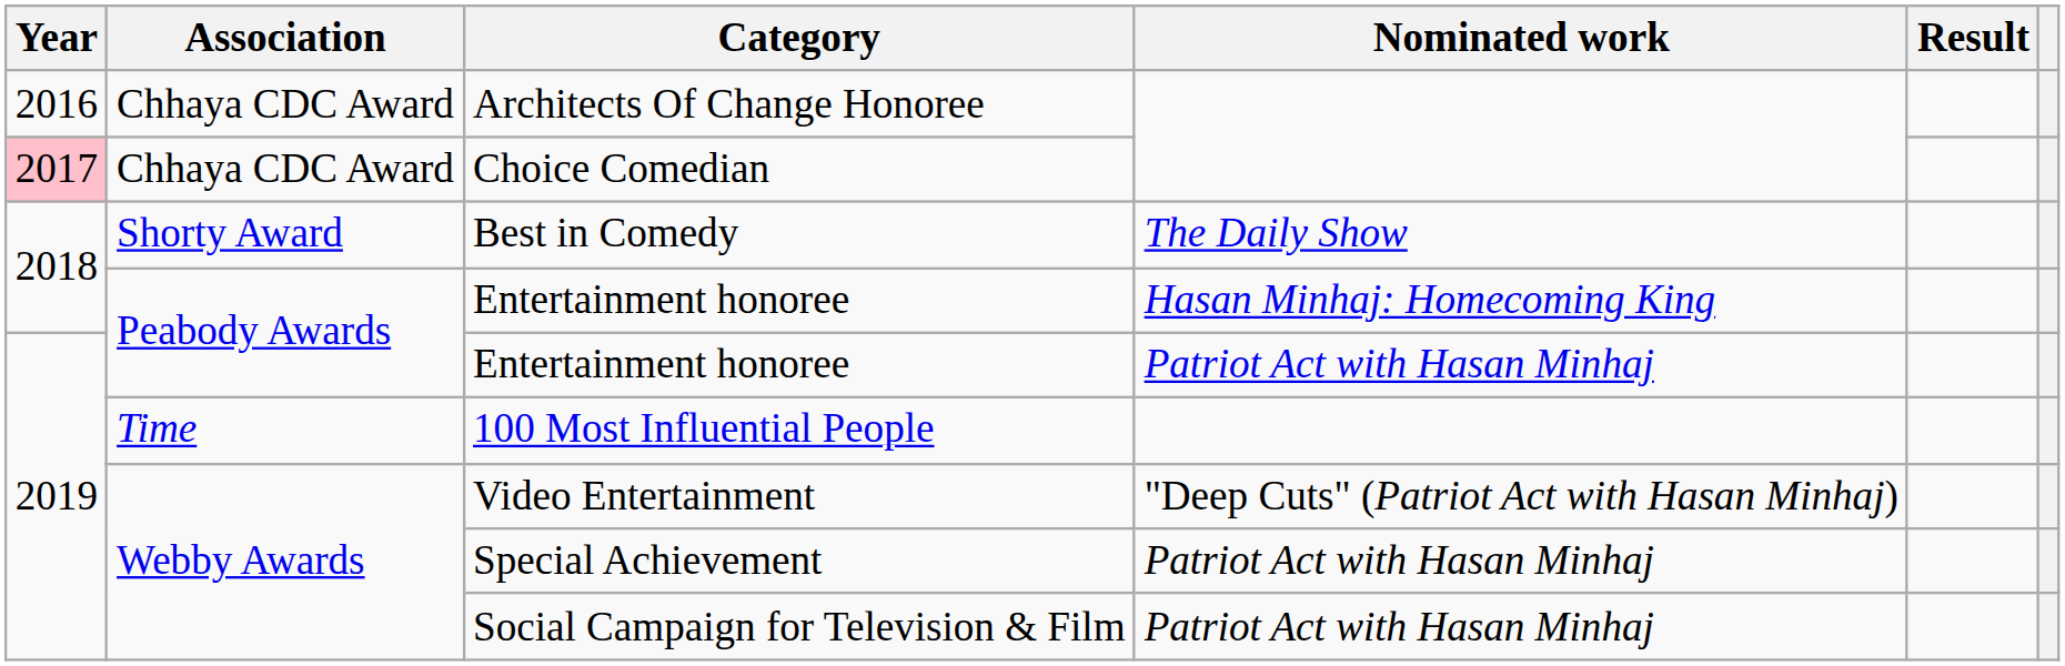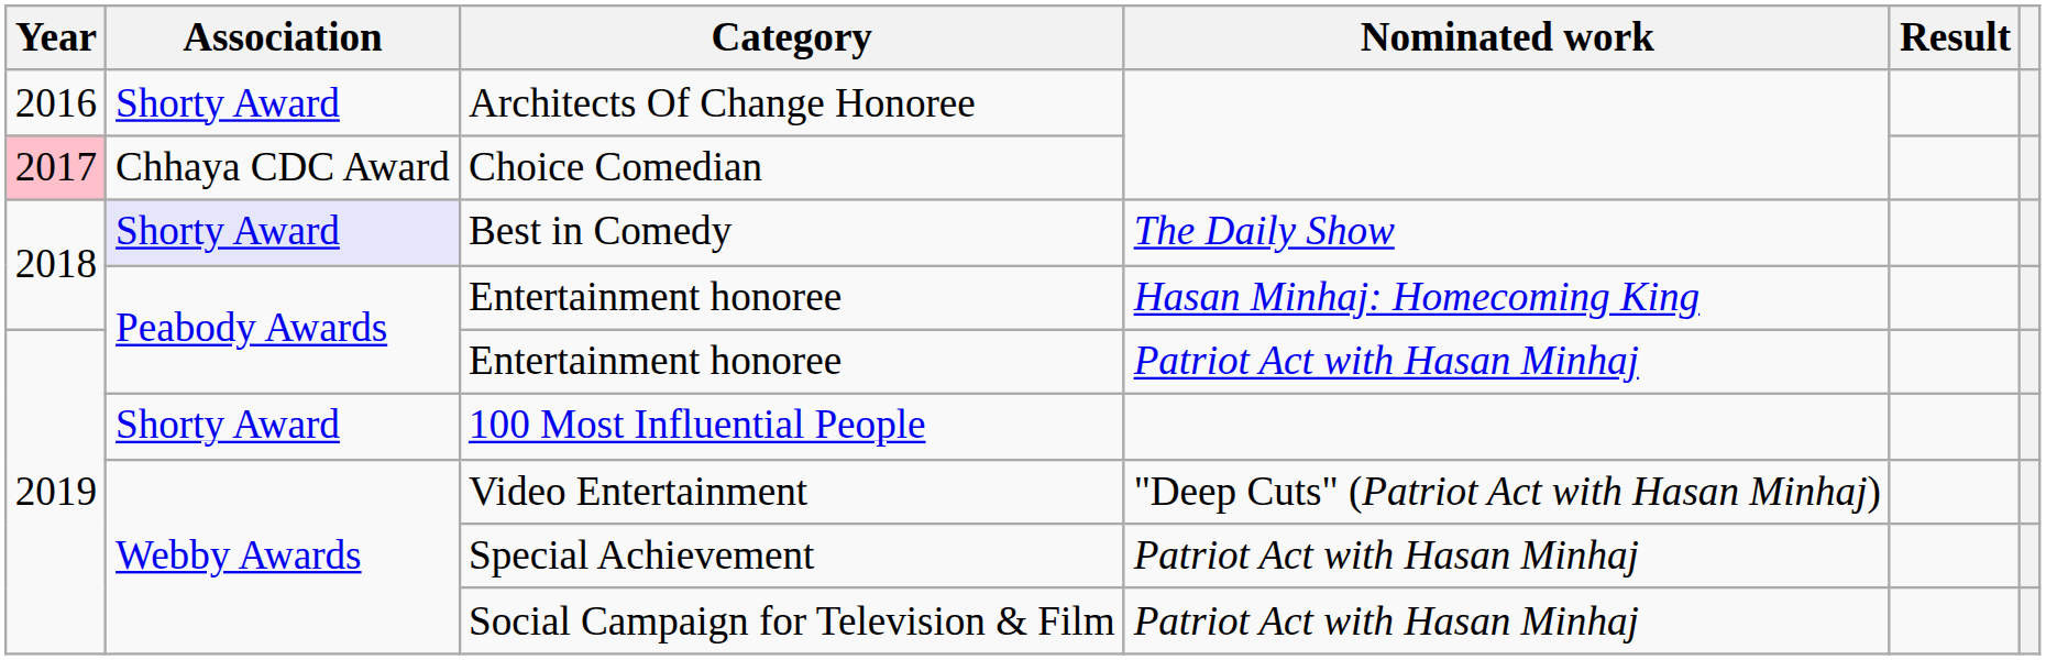Architects Of Change Honoree | Association: Chhaya CDC Award -> Shorty Award
Best in Comedy | Association: no background -> lavender background
100 Most Influential People | Association: Time -> Shorty Award
